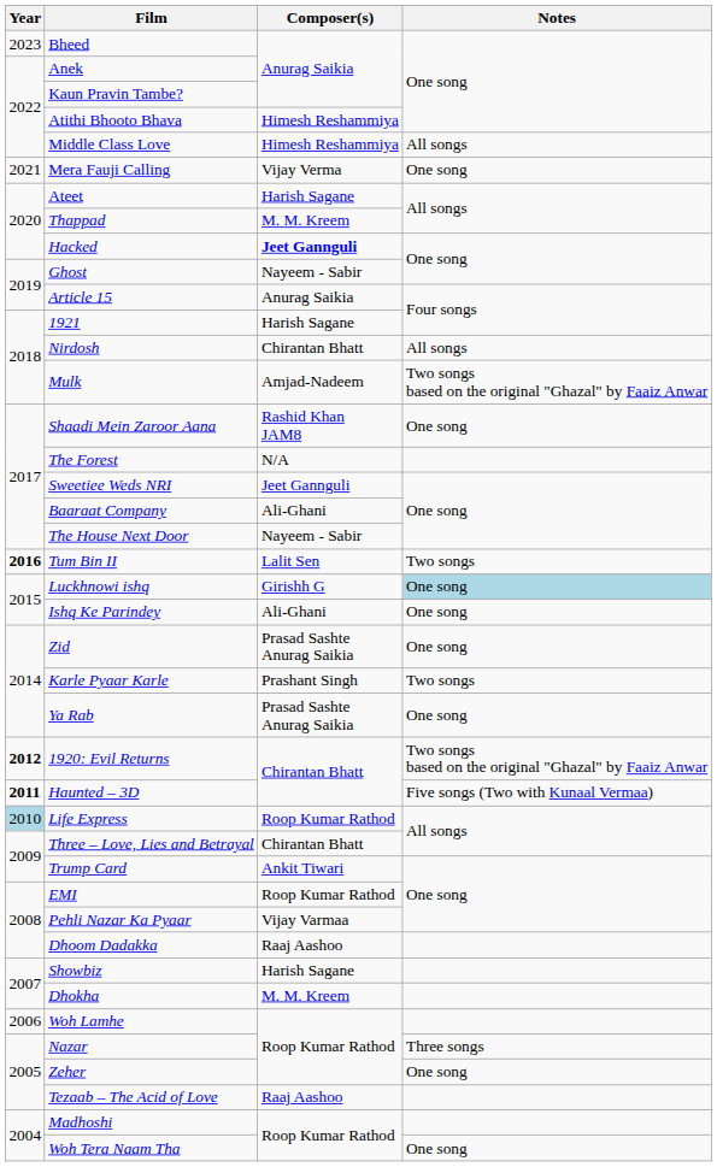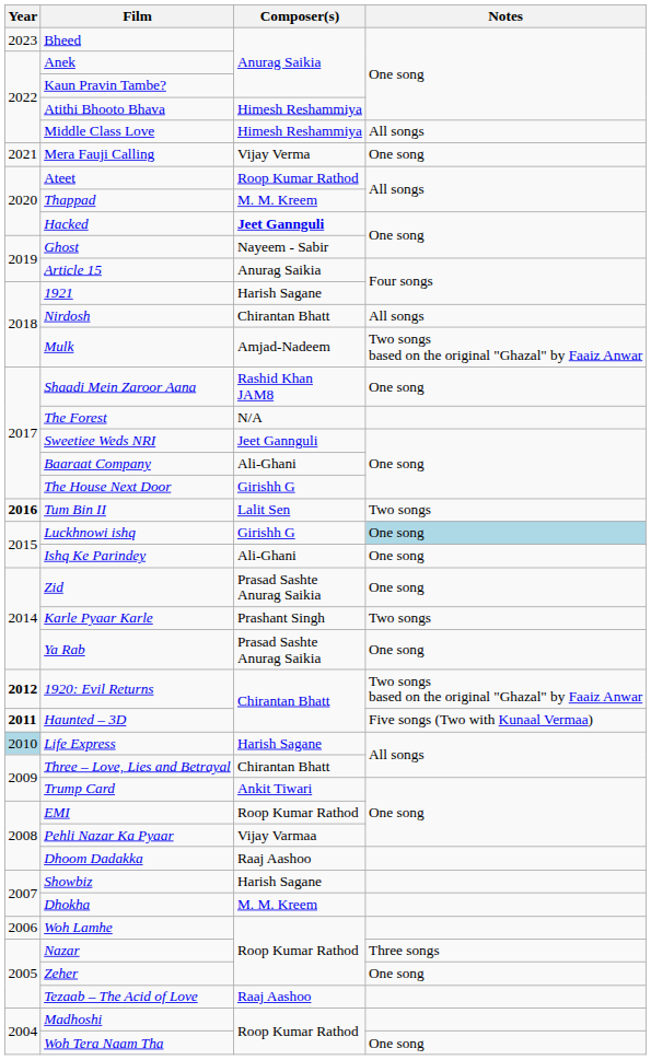Ateet | Composer(s): Harish Sagane -> Roop Kumar Rathod
The House Next Door | Composer(s): Nayeem - Sabir -> Girishh G
Life Express | Composer(s): Roop Kumar Rathod -> Harish Sagane
